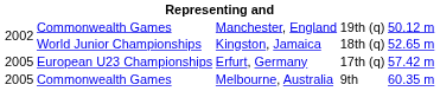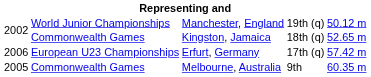Manchester, England | column 2: Commonwealth Games -> World Junior Championships
Kingston, Jamaica | column 2: World Junior Championships -> Commonwealth Games
Erfurt, Germany | column 1: 2005 -> 2006
